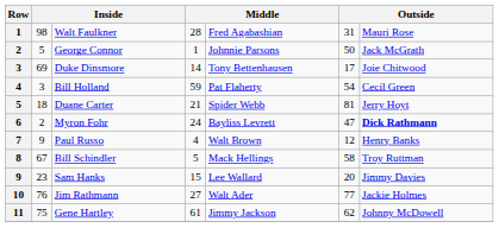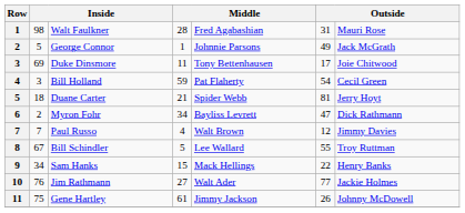George Connor | column 6: 50 -> 49
Duke Dinsmore | column 4: 14 -> 11
Myron Fohr | column 4: 24 -> 34
Myron Fohr | column 7: bold -> normal
Paul Russo | column 2: 9 -> 7
Paul Russo | column 7: Henry Banks -> Jimmy Davies
Bill Schindler | column 5: Mack Hellings -> Lee Wallard
Bill Schindler | column 6: 58 -> 55
Sam Hanks | column 2: 23 -> 34
Sam Hanks | column 5: Lee Wallard -> Mack Hellings
Sam Hanks | column 6: 20 -> 22
Sam Hanks | column 7: Jimmy Davies -> Henry Banks
Gene Hartley | column 6: 62 -> 26
